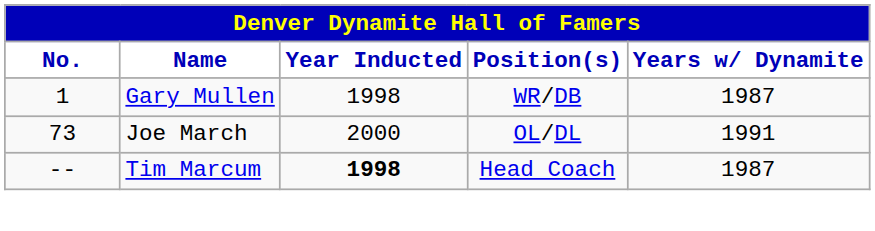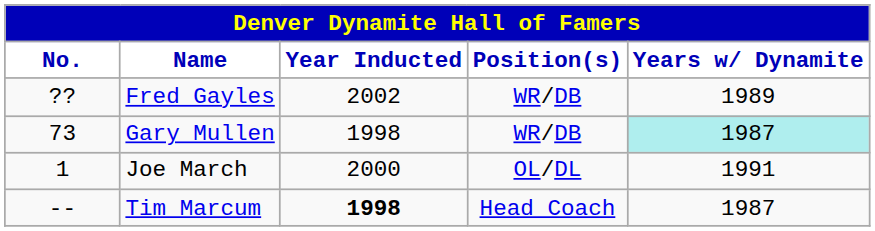+ row: ?? | Fred Gayles | 2002 | WR/DB | 1989
Gary Mullen | No.: 1 -> 73
Gary Mullen | Years w/ Dynamite: no background -> paleturquoise background
Joe March | No.: 73 -> 1
